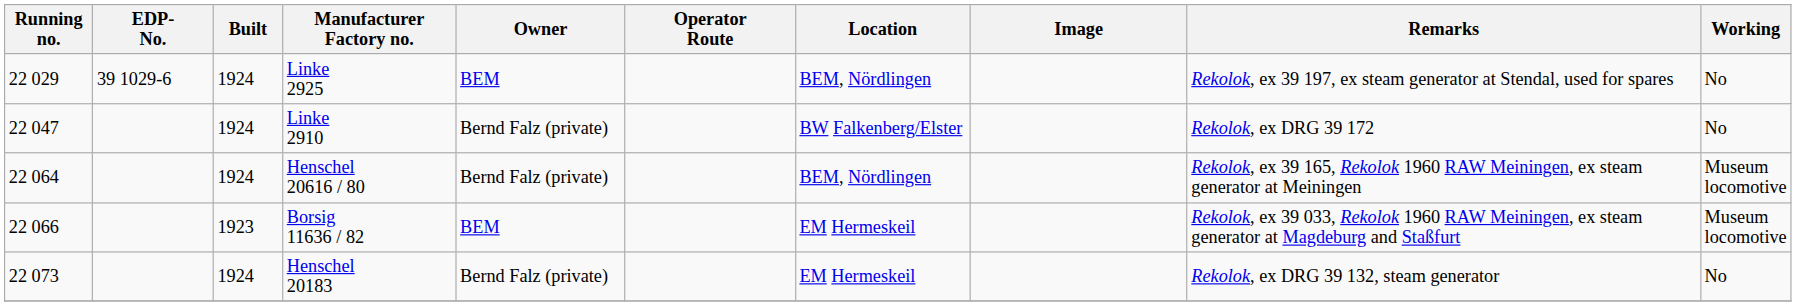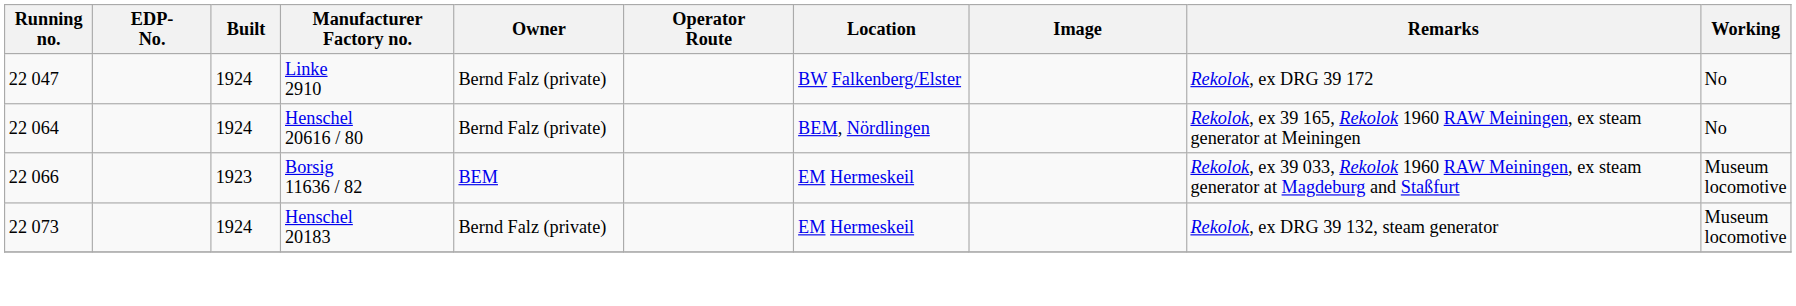- row: 22 029 | 39 1029-6 | 1924 | Linke 2925 | BEM | BEM, Nördlingen | Rekolok, ex 39 197, ex steam generator at Stendal, used for spares | No
Henschel 20616 / 80 | Working: Museum locomotive -> No
Henschel 20183 | Working: No -> Museum locomotive
